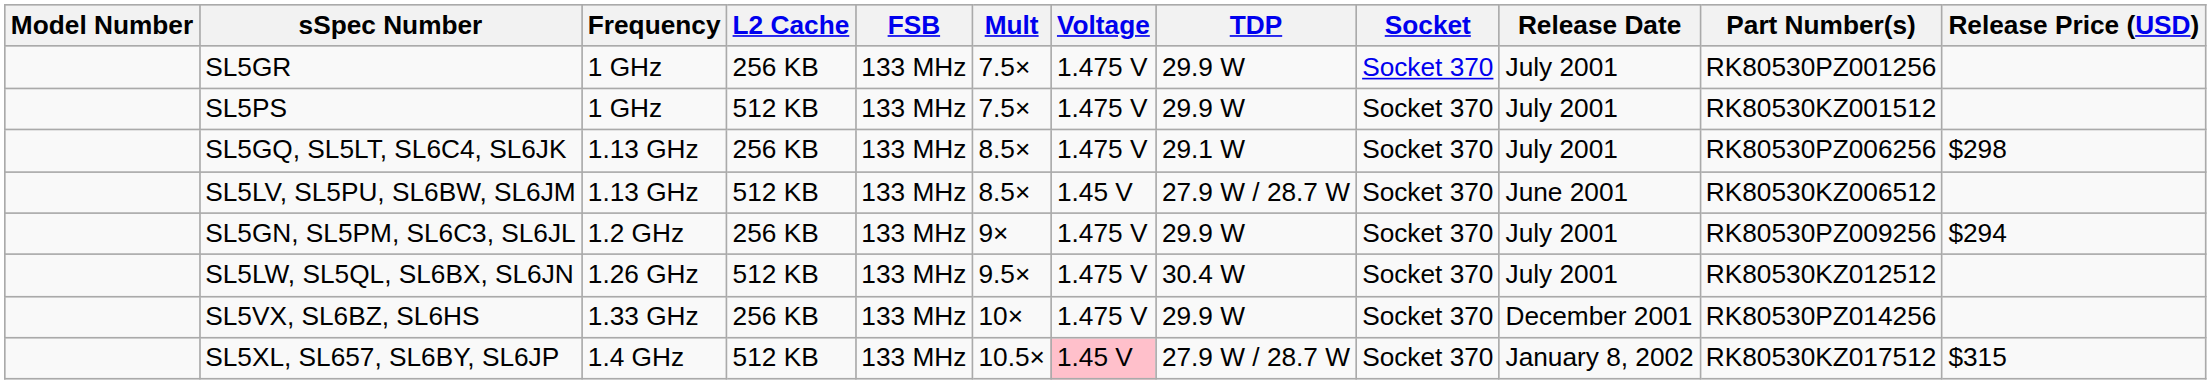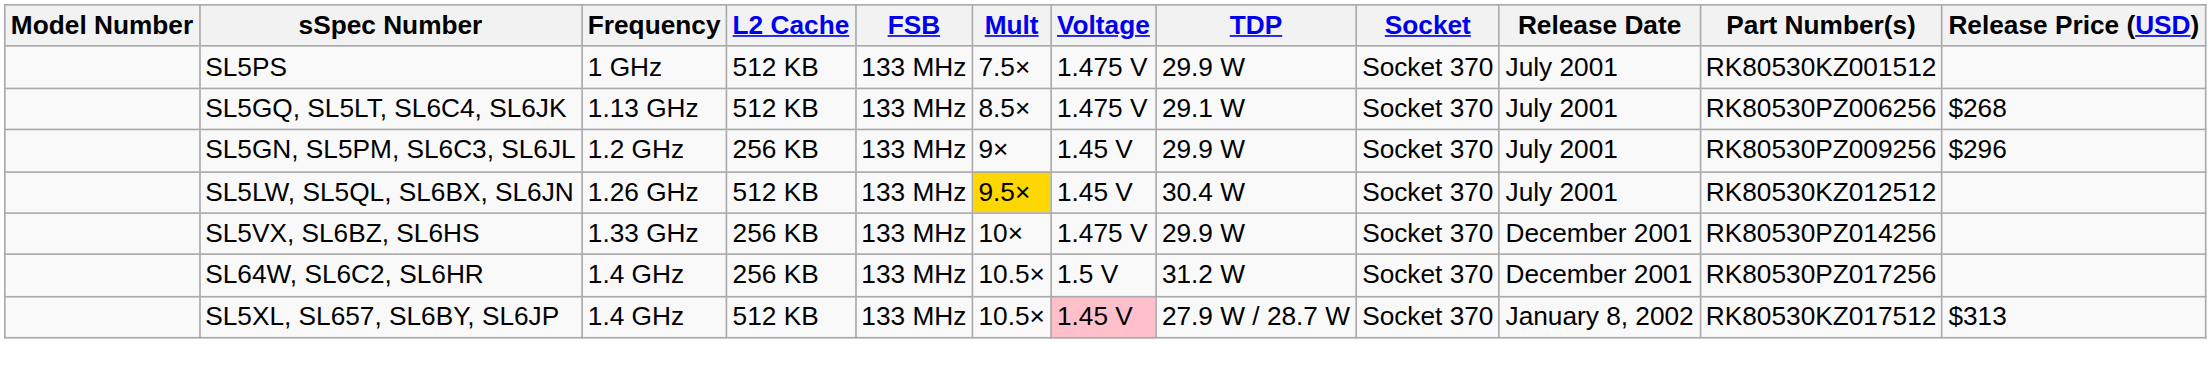- row: SL5GR | 1 GHz | 256 KB | 133 MHz | 7.5× | 1.475 V | 29.9 W | Socket 370 | July 2001 | RK80530PZ001256
SL5GQ, SL5LT, SL6C4, SL6JK | L2 Cache: 256 KB -> 512 KB
SL5GQ, SL5LT, SL6C4, SL6JK | Release Price (USD): $298 -> $268
- row: SL5LV, SL5PU, SL6BW, SL6JM | 1.13 GHz | 512 KB | 133 MHz | 8.5× | 1.45 V | 27.9 W / 28.7 W | Socket 370 | June 2001 | RK80530KZ006512
SL5GN, SL5PM, SL6C3, SL6JL | Voltage: 1.475 V -> 1.45 V
SL5GN, SL5PM, SL6C3, SL6JL | Release Price (USD): $294 -> $296
SL5LW, SL5QL, SL6BX, SL6JN | Mult: no background -> gold background
SL5LW, SL5QL, SL6BX, SL6JN | Voltage: 1.475 V -> 1.45 V
+ row: SL64W, SL6C2, SL6HR | 1.4 GHz | 256 KB | 133 MHz | 10.5× | 1.5 V | 31.2 W | Socket 370 | December 2001 | RK80530PZ017256
SL5XL, SL657, SL6BY, SL6JP | Release Price (USD): $315 -> $313
